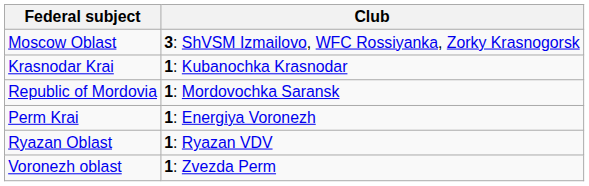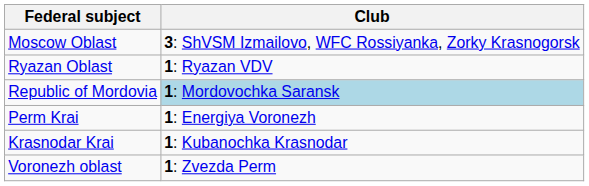rows swapped: Krasnodar Krai <-> Ryazan Oblast
Republic of Mordovia | Club: no background -> lightblue background
